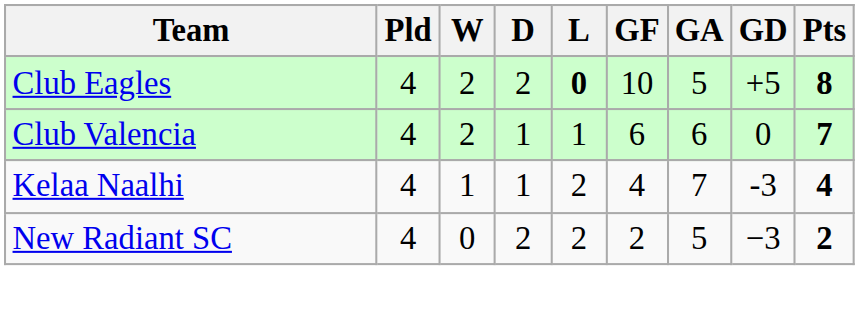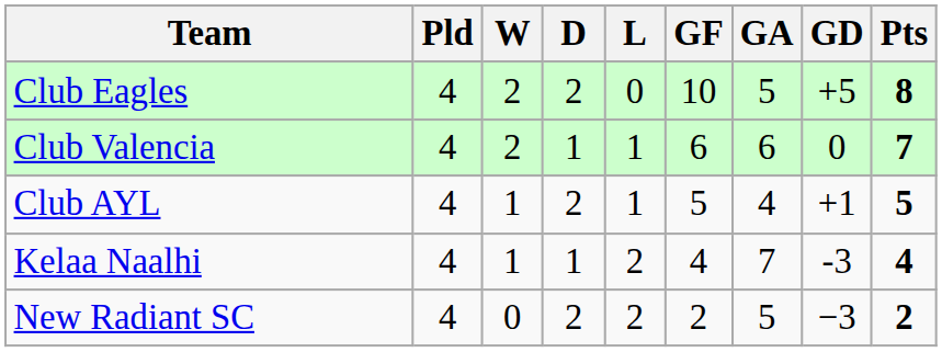Club Eagles | L: bold -> normal
+ row: Club AYL | 4 | 1 | 2 | 1 | 5 | 4 | +1 | 5
